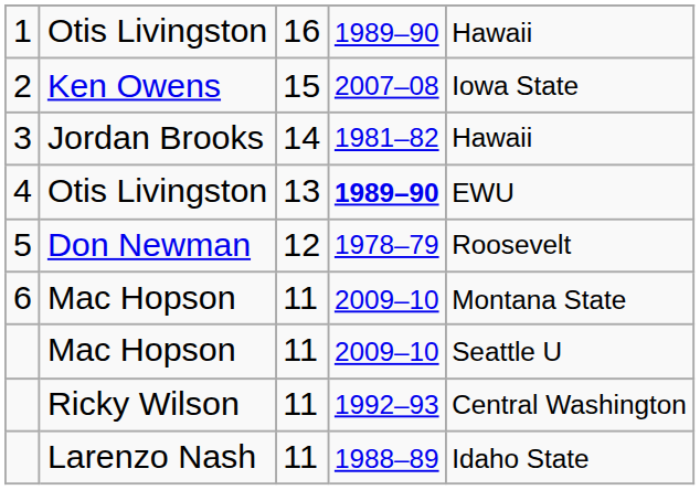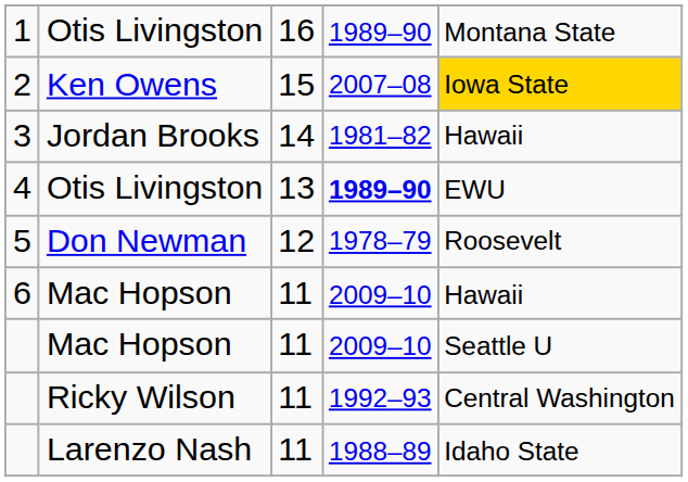1 | column 5: Hawaii -> Montana State
2 | column 5: no background -> gold background
6 | column 5: Montana State -> Hawaii
